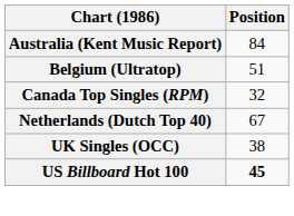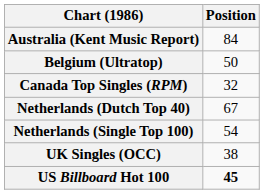Belgium (Ultratop) | Position: 51 -> 50
+ row: Netherlands (Single Top 100) | 54
